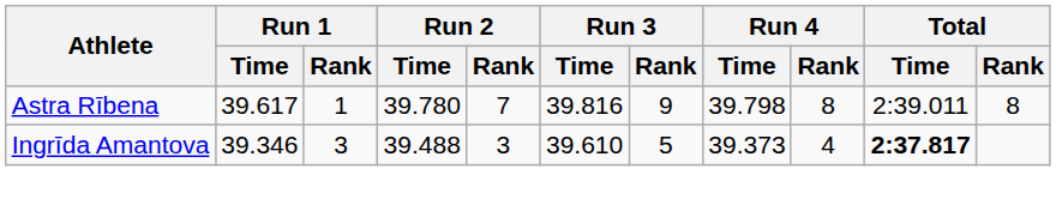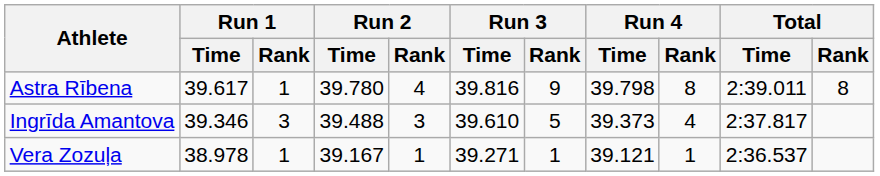Astra Rībena | Run 2 / Rank: 7 -> 4
Ingrīda Amantova | Total / Time: bold -> normal
+ row: Vera Zozuļa | 38.978 | 1 | 39.167 | 1 | 39.271 | 1 | 39.121 | 1 | 2:36.537
